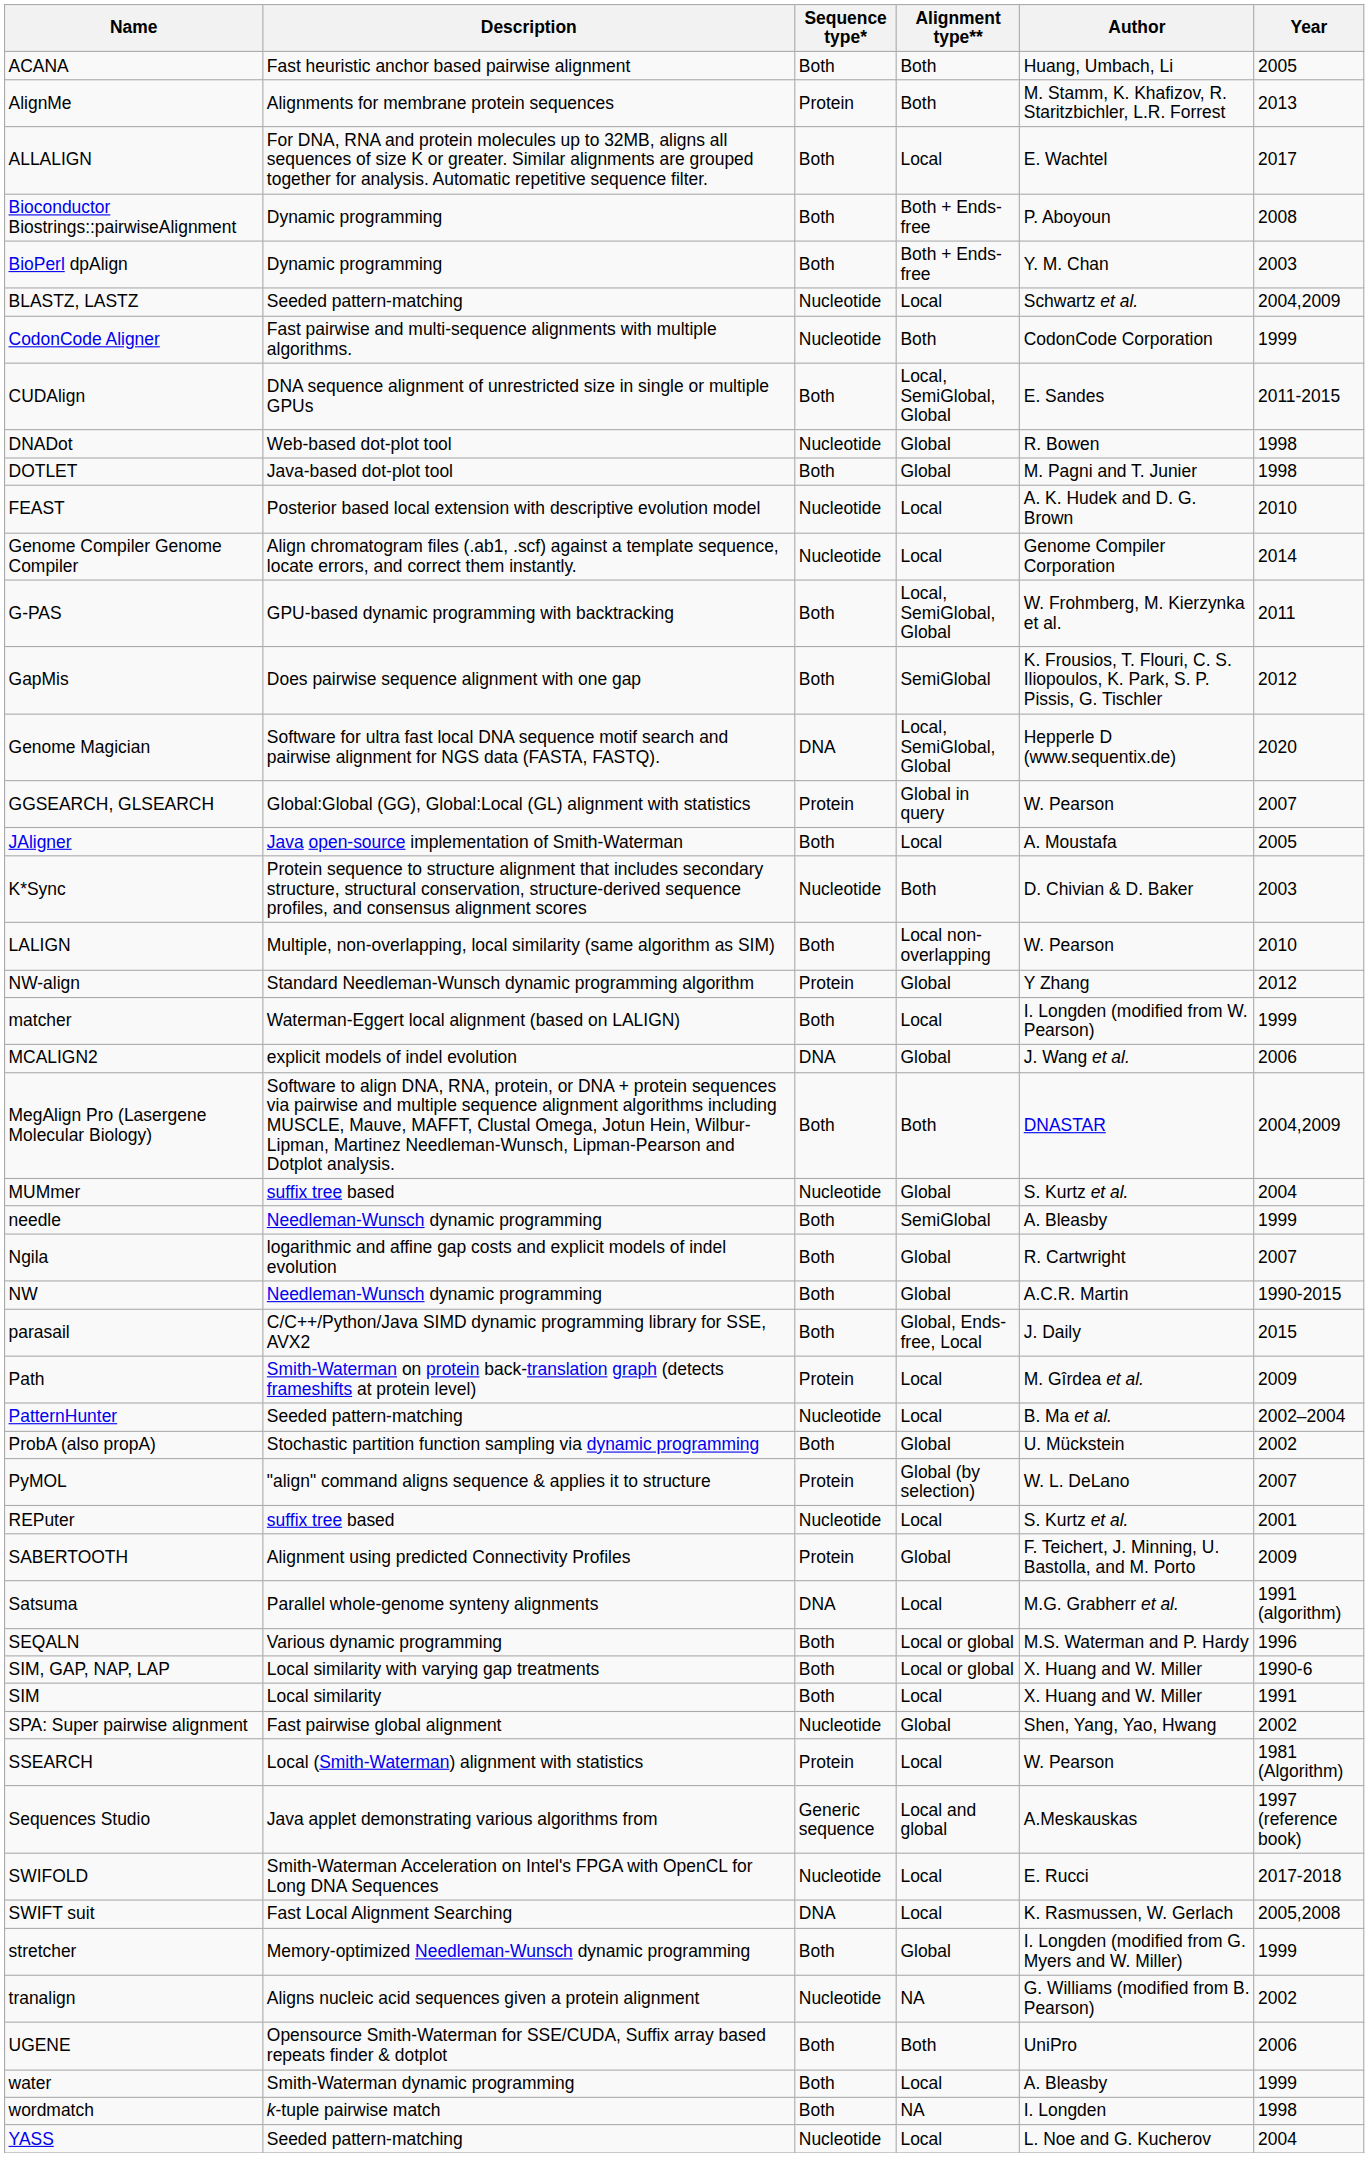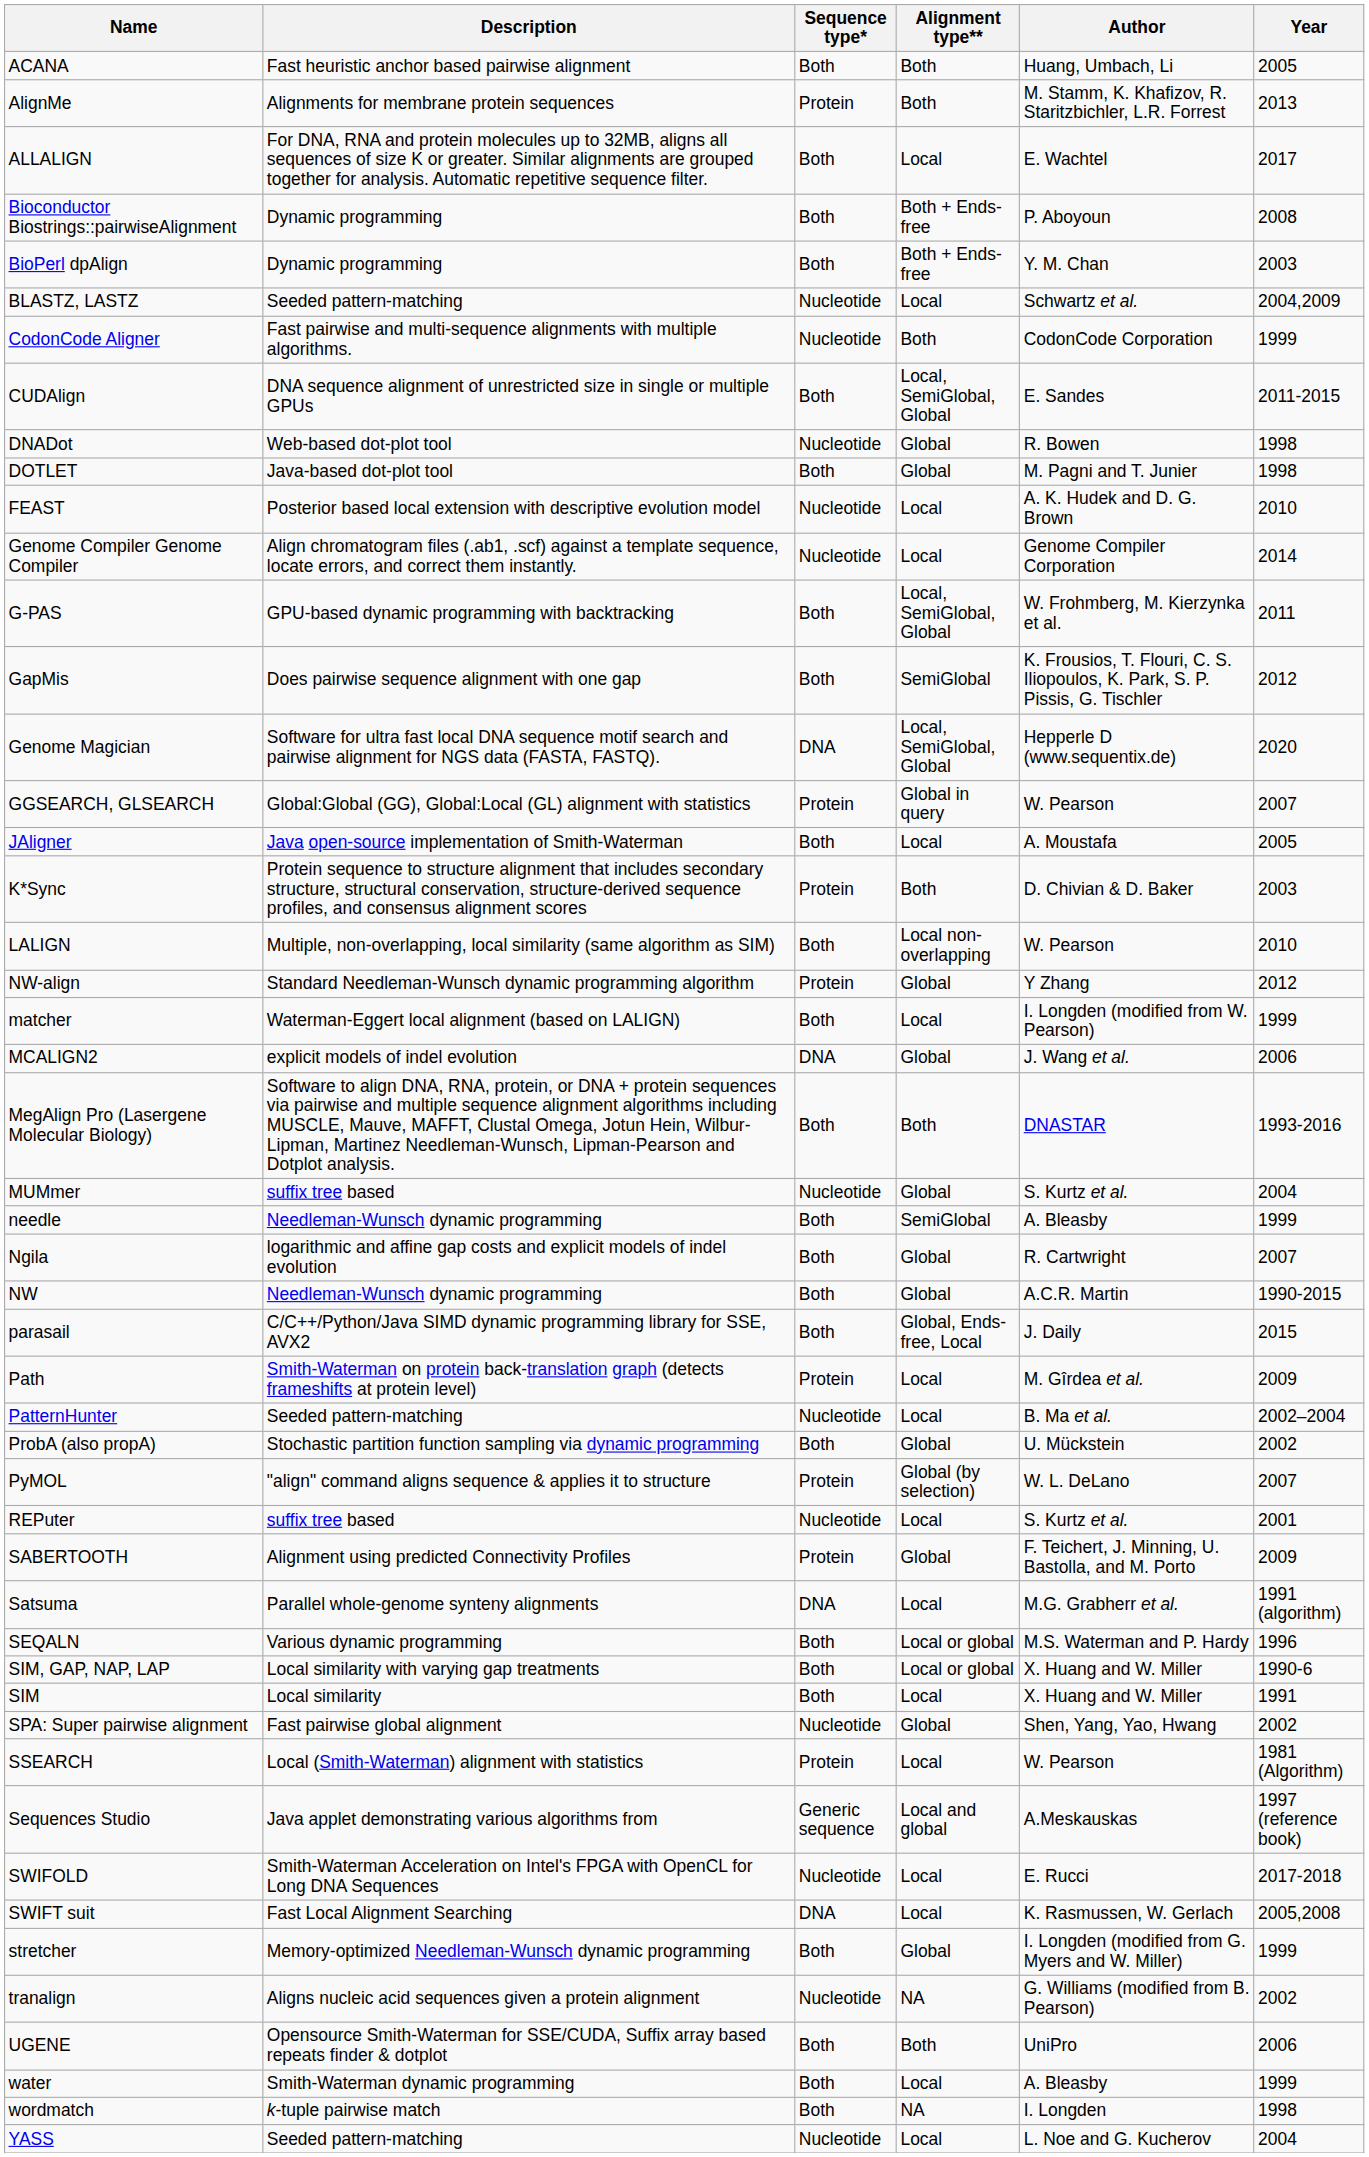K*Sync | Sequence type*: Nucleotide -> Protein
MegAlign Pro (Lasergene Molecular Biology) | Year: 2004,2009 -> 1993-2016
